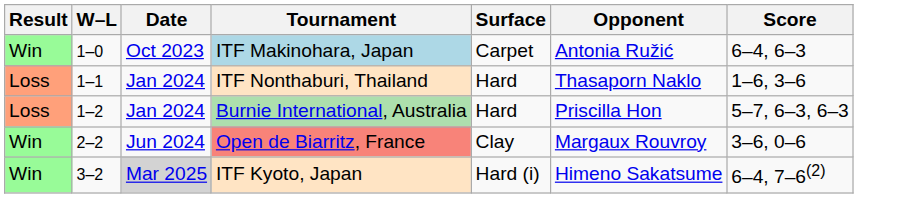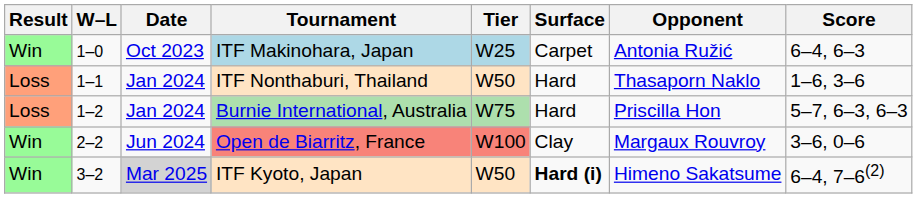+ column: Tier | W25 | W50 | W75 | W100 | W50
ITF Kyoto, Japan | Surface: normal -> bold
